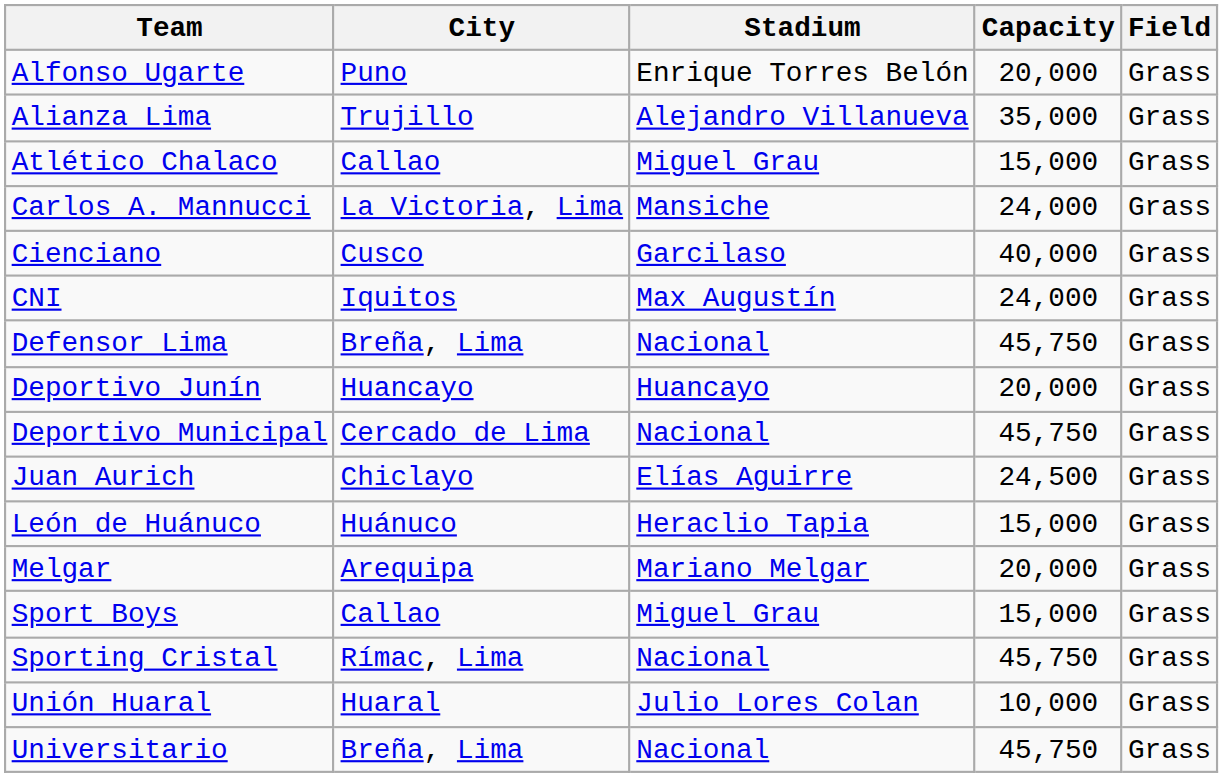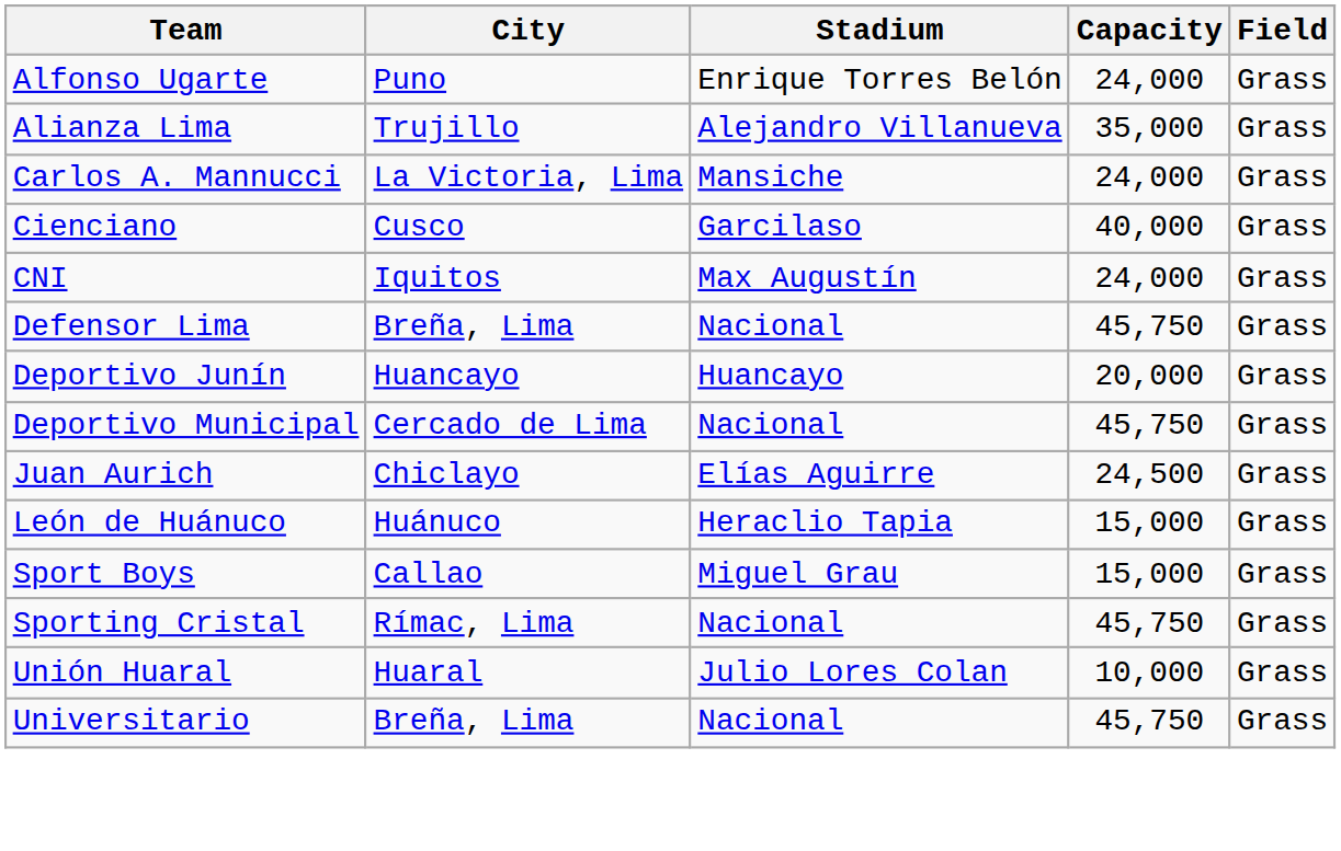Alfonso Ugarte | Capacity: 20,000 -> 24,000
- row: Atlético Chalaco | Callao | Miguel Grau | 15,000 | Grass
- row: Melgar | Arequipa | Mariano Melgar | 20,000 | Grass
